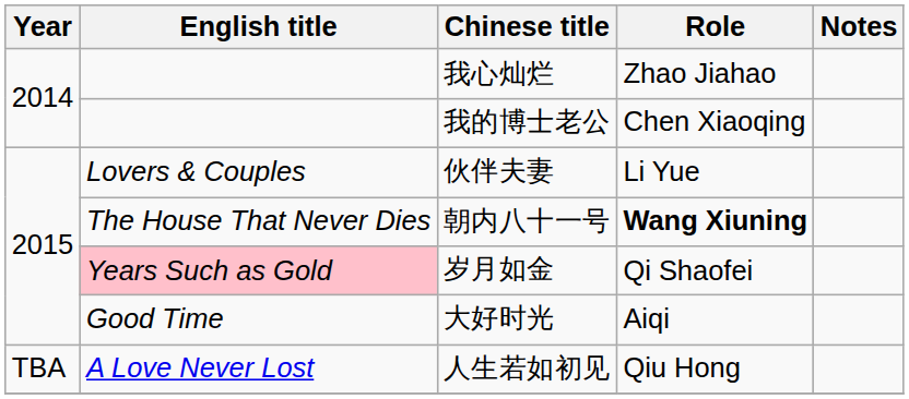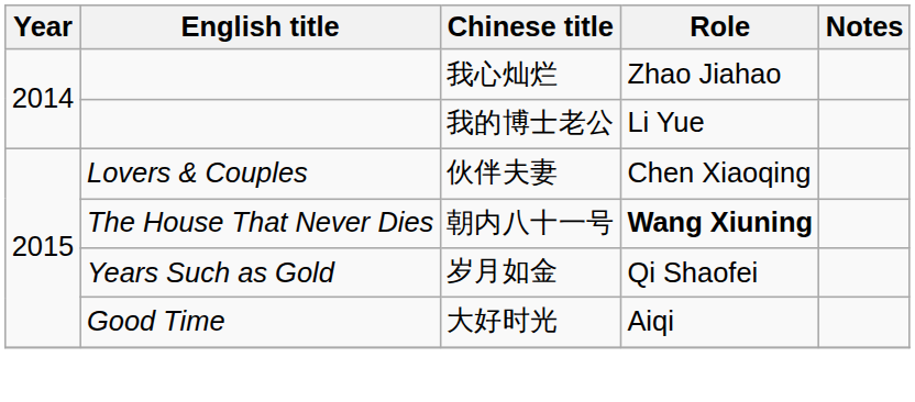我的博士老公 | Role: Chen Xiaoqing -> Li Yue
伙伴夫妻 | Role: Li Yue -> Chen Xiaoqing
岁月如金 | English title: pink background -> no background
- row: TBA | A Love Never Lost | 人生若如初见 | Qiu Hong
